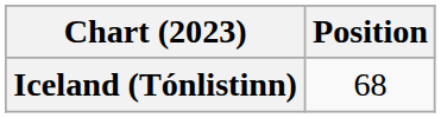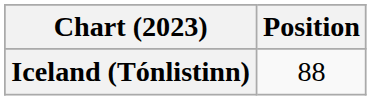Iceland (Tónlistinn) | Position: 68 -> 88
